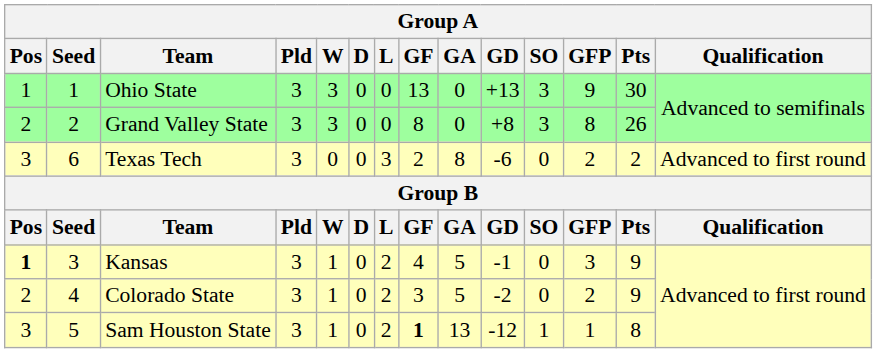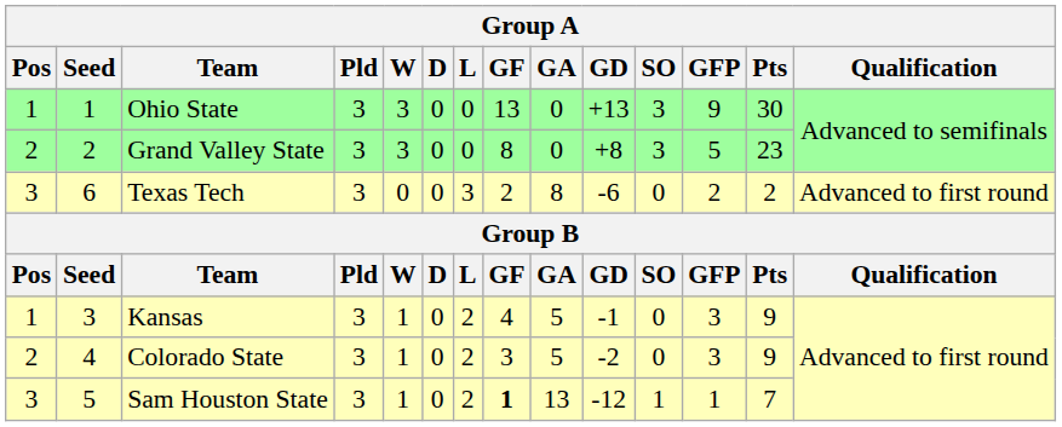Grand Valley State | GFP: 8 -> 5
Grand Valley State | Pts: 26 -> 23
Kansas | Pos: bold -> normal
Colorado State | GFP: 2 -> 3
Sam Houston State | Pts: 8 -> 7
